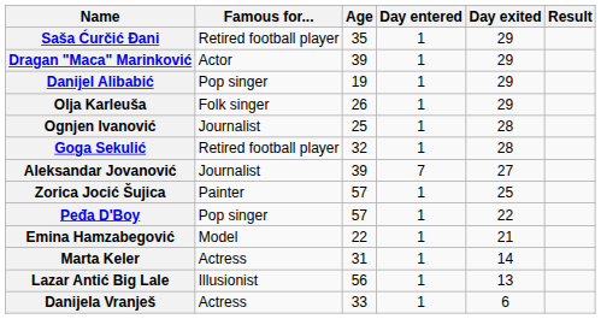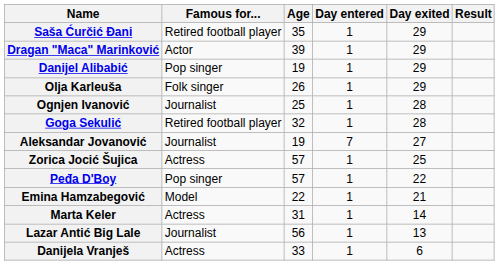Aleksandar Jovanović | Age: 39 -> 19
Zorica Jocić Šujica | Famous for...: Painter -> Actress
Lazar Antić Big Lale | Famous for...: Illusionist -> Journalist
